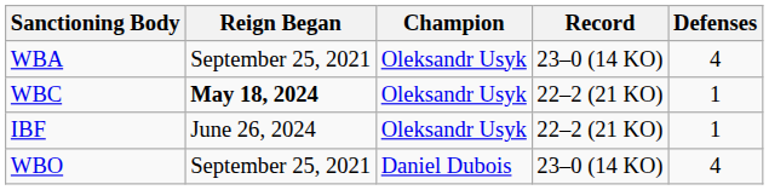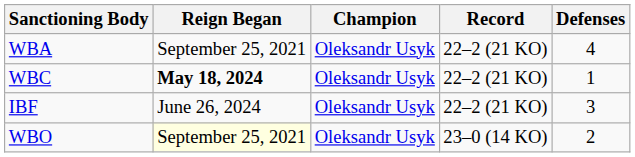WBA | Record: 23–0 (14 KO) -> 22–2 (21 KO)
IBF | Defenses: 1 -> 3
WBO | Reign Began: no background -> lightyellow background
WBO | Champion: Daniel Dubois -> Oleksandr Usyk
WBO | Defenses: 4 -> 2
